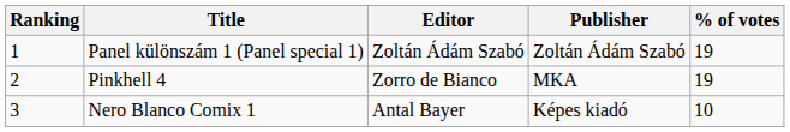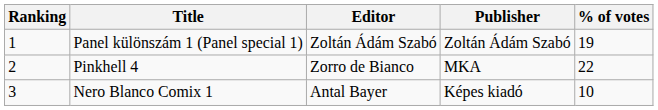Pinkhell 4 | % of votes: 19 -> 22
